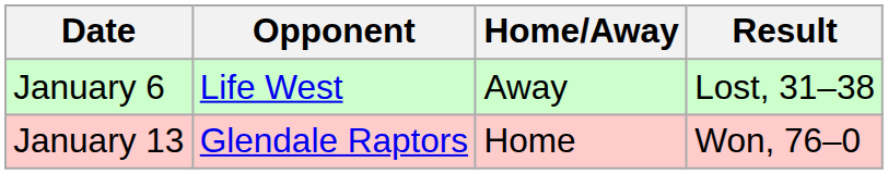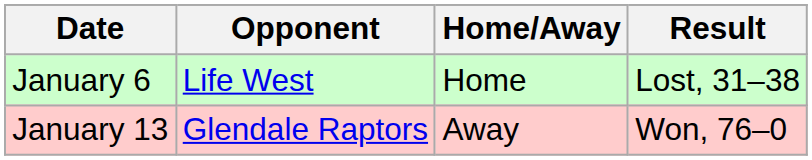January 6 | Home/Away: Away -> Home
January 13 | Home/Away: Home -> Away
